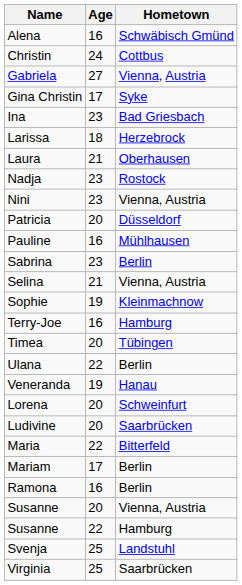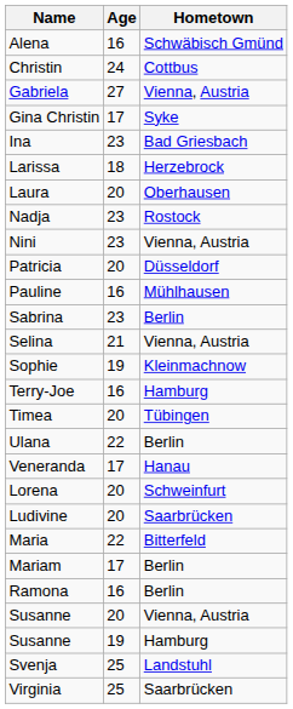Laura | Age: 21 -> 20
Veneranda | Age: 19 -> 17
Susanne / Hamburg | Age: 22 -> 19
